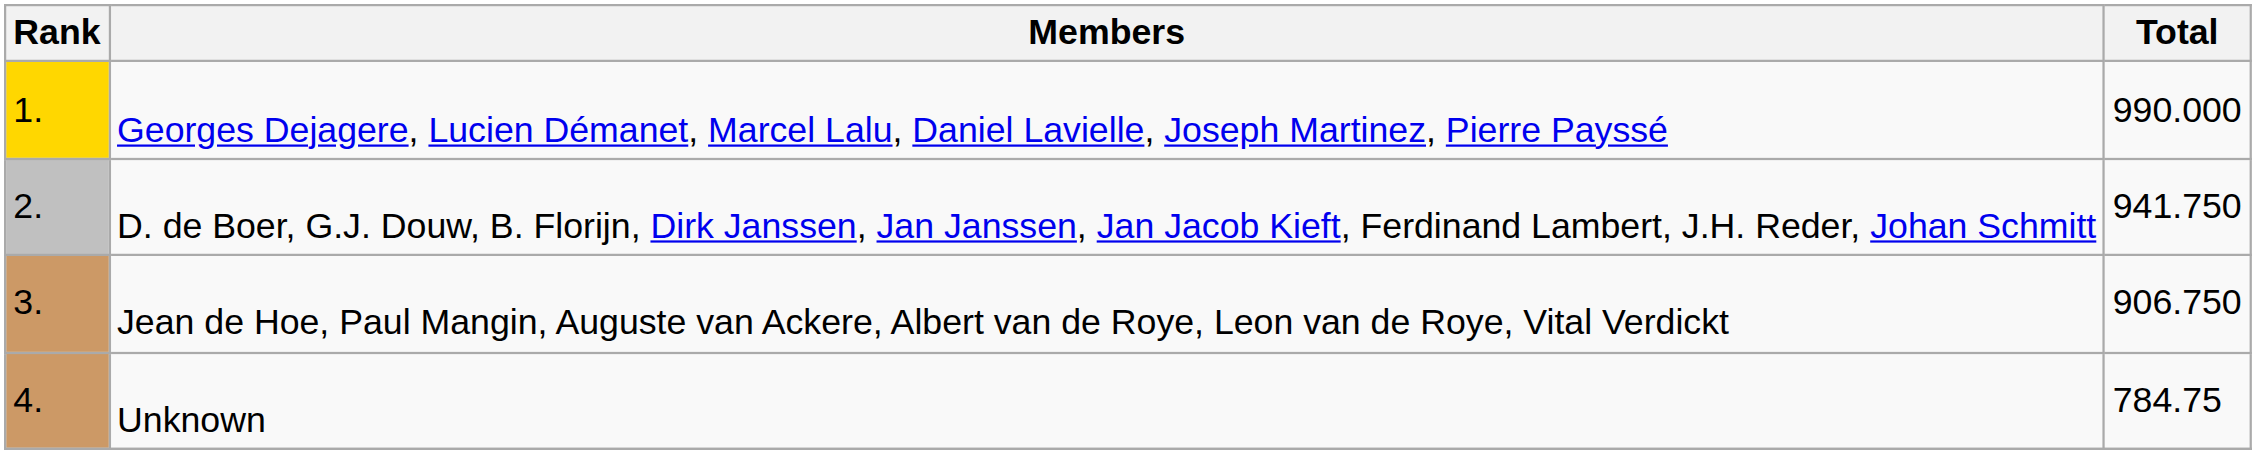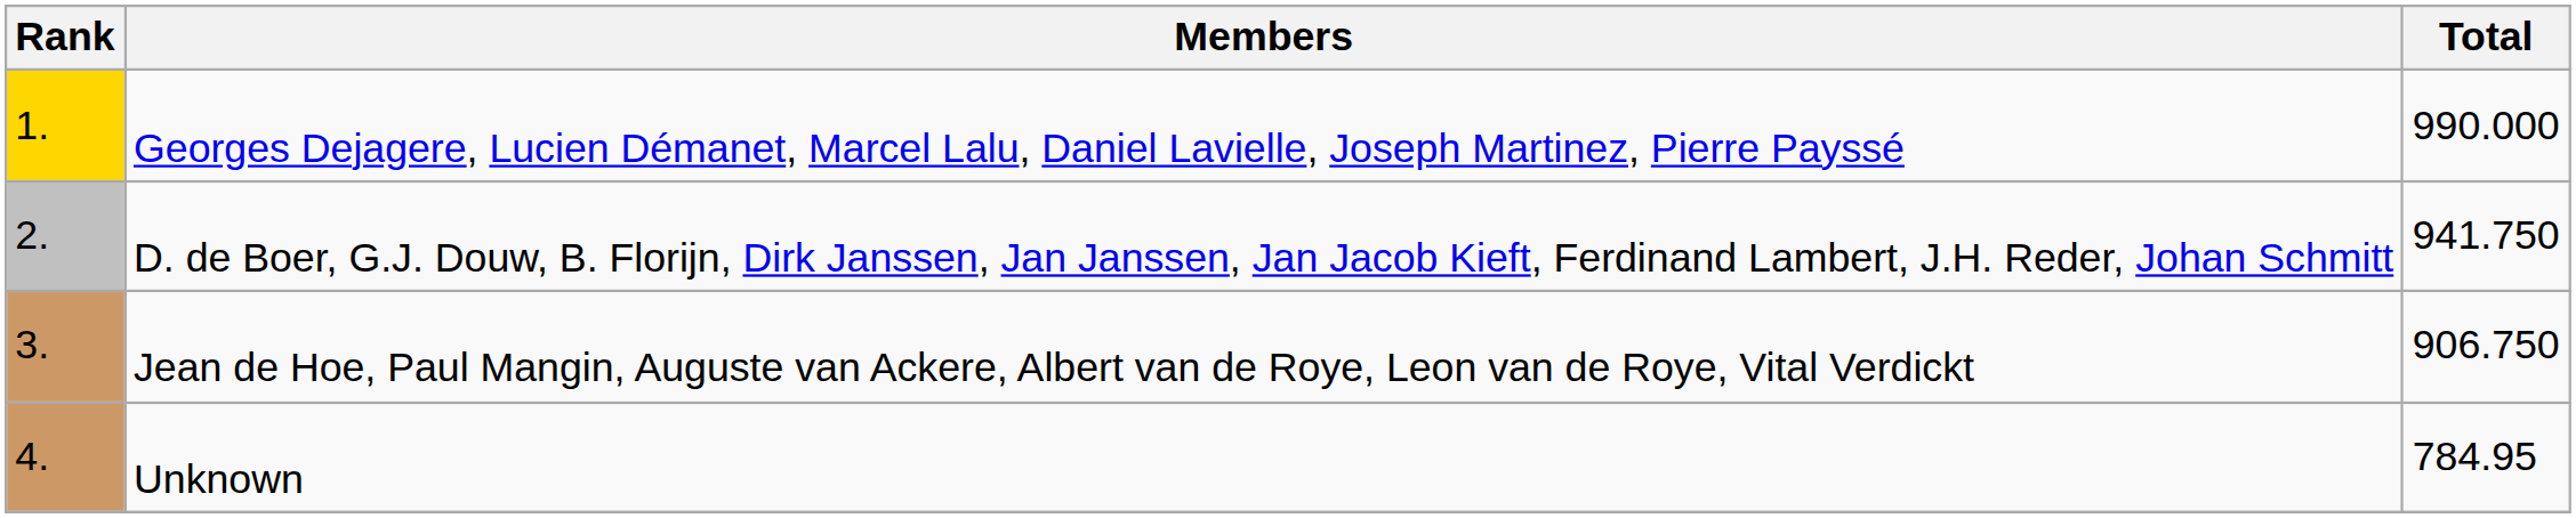Unknown | Total: 784.75 -> 784.95
